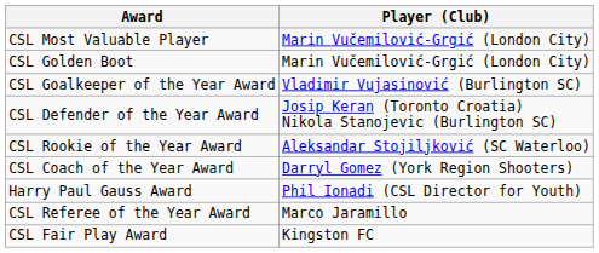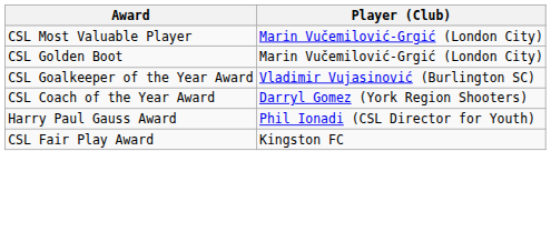- row: CSL Defender of the Year Award | Josip Keran (Toronto Croatia) Nikola Stanojevic (Burlington SC)
- row: CSL Rookie of the Year Award | Aleksandar Stojiljković (SC Waterloo)
- row: CSL Referee of the Year Award | Marco Jaramillo
